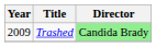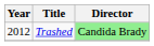Trashed | Year: 2009 -> 2012
